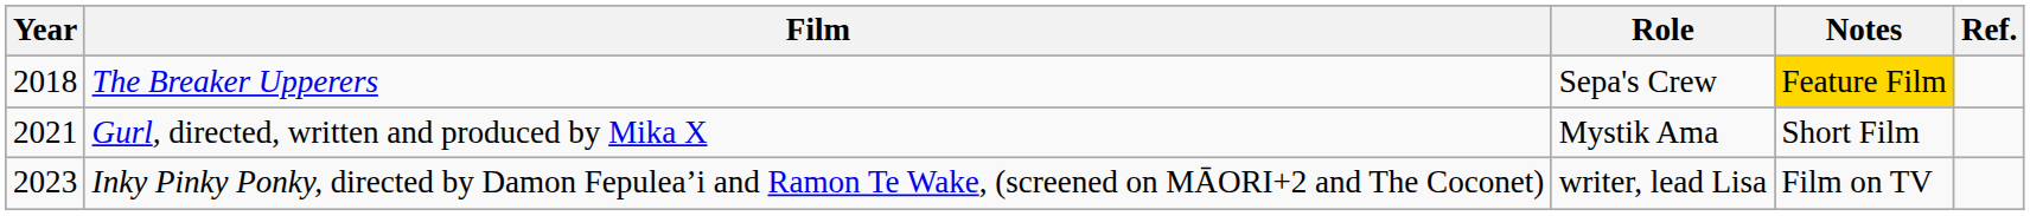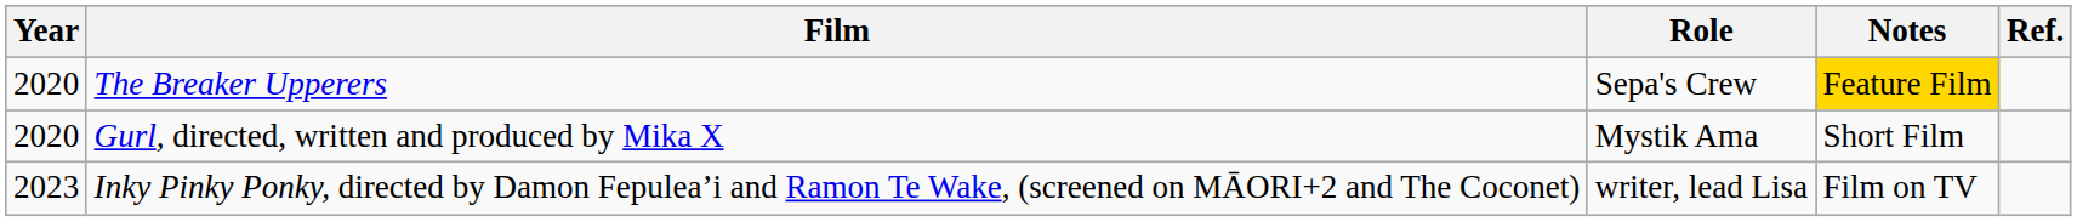The Breaker Upperers | Year: 2018 -> 2020
Gurl, directed, written and produced by Mika X | Year: 2021 -> 2020
